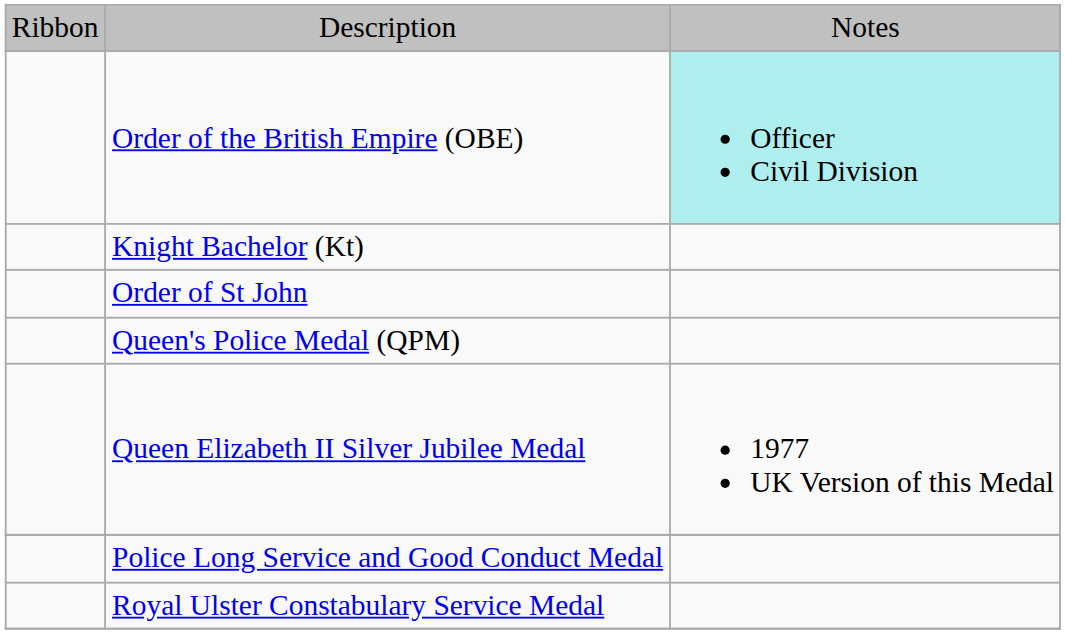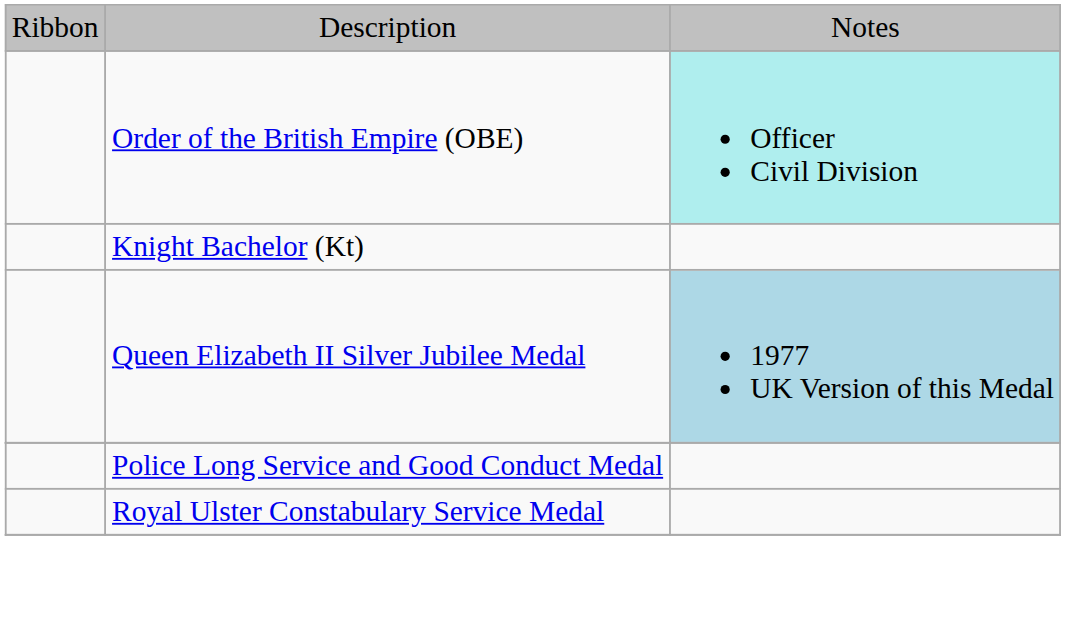- row: Order of St John
- row: Queen's Police Medal (QPM)
Queen Elizabeth II Silver Jubilee Medal | column 3: no background -> lightblue background
